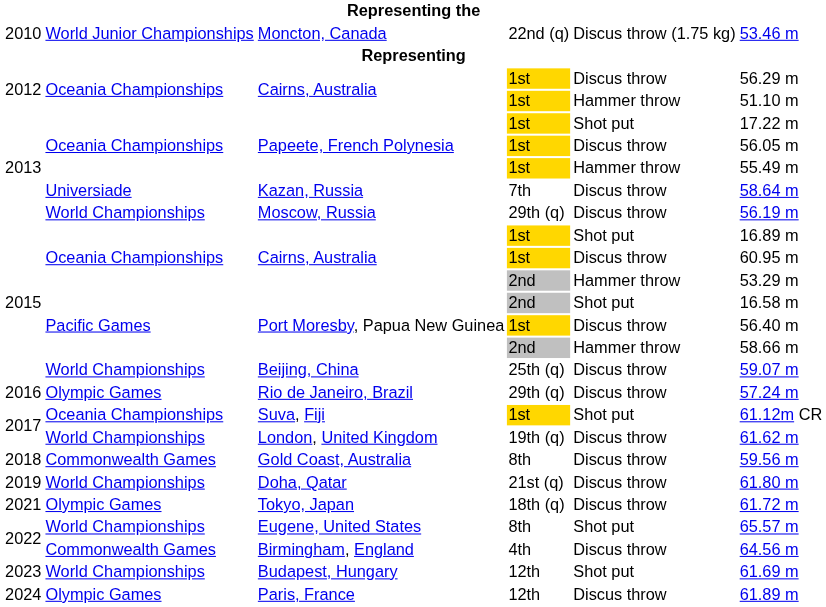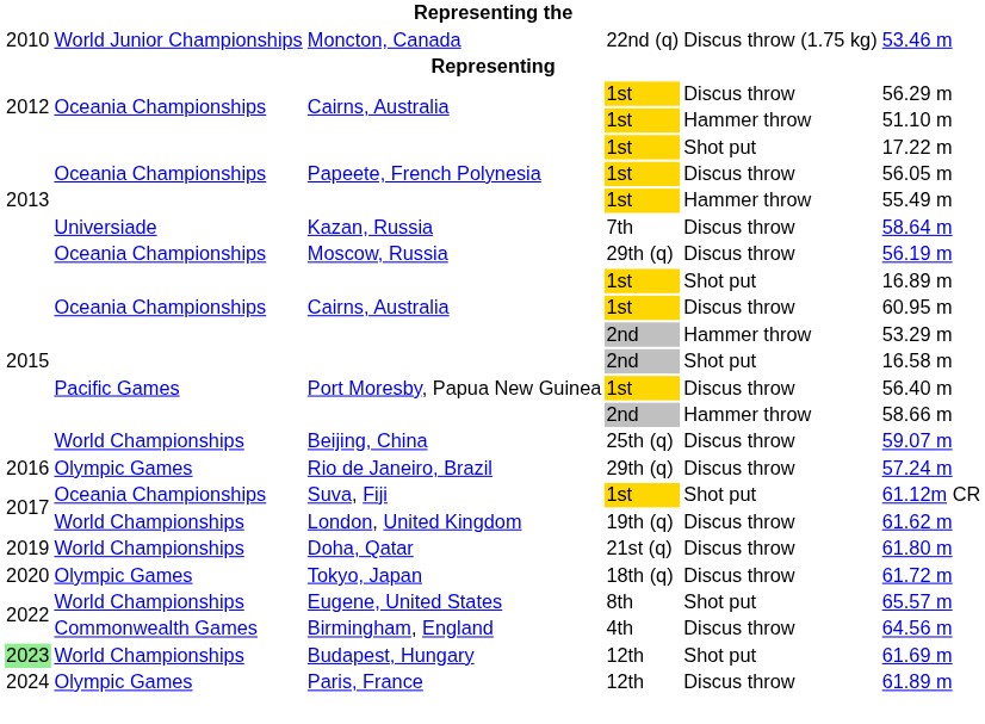Moscow, Russia | column 2: World Championships -> Oceania Championships
- row: 2018 | Commonwealth Games | Gold Coast, Australia | 8th | Discus throw | 59.56 m
Tokyo, Japan | column 1: 2021 -> 2020
Budapest, Hungary | column 1: no background -> lightgreen background
